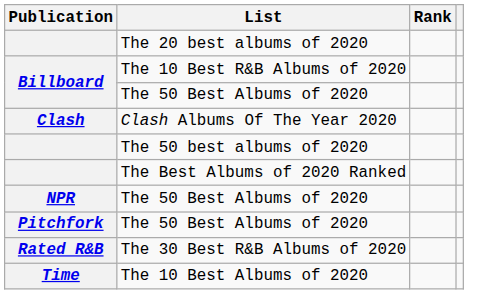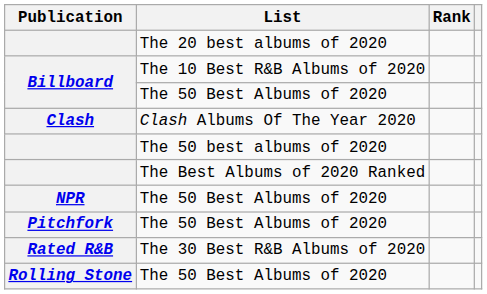+ row: Rolling Stone | The 50 Best Albums of 2020
- row: Time | The 10 Best Albums of 2020
